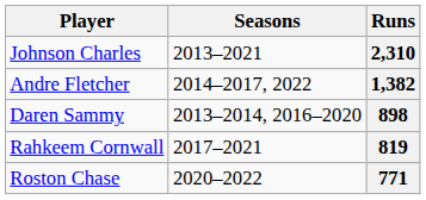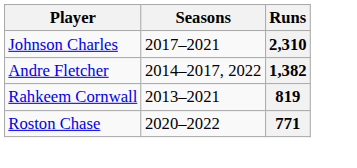2,310 | Seasons: 2013–2021 -> 2017–2021
- row: Daren Sammy | 2013–2014, 2016–2020 | 898
819 | Seasons: 2017–2021 -> 2013–2021
